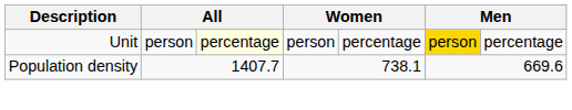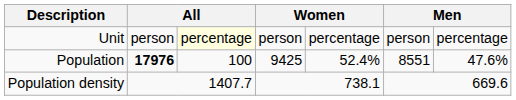Unit | column 6: gold background -> no background
+ row: Population | 17976 | 100 | 9425 | 52.4% | 8551 | 47.6%
